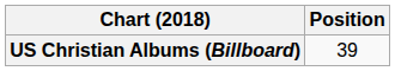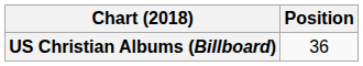US Christian Albums (Billboard) | Position: 39 -> 36
